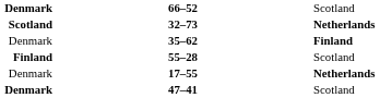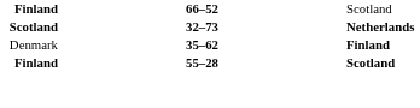66–52 | column 1: Denmark -> Finland
55–28 | column 3: normal -> bold
- row: Denmark | 17–55 | Netherlands
- row: Denmark | 47–41 | Scotland
